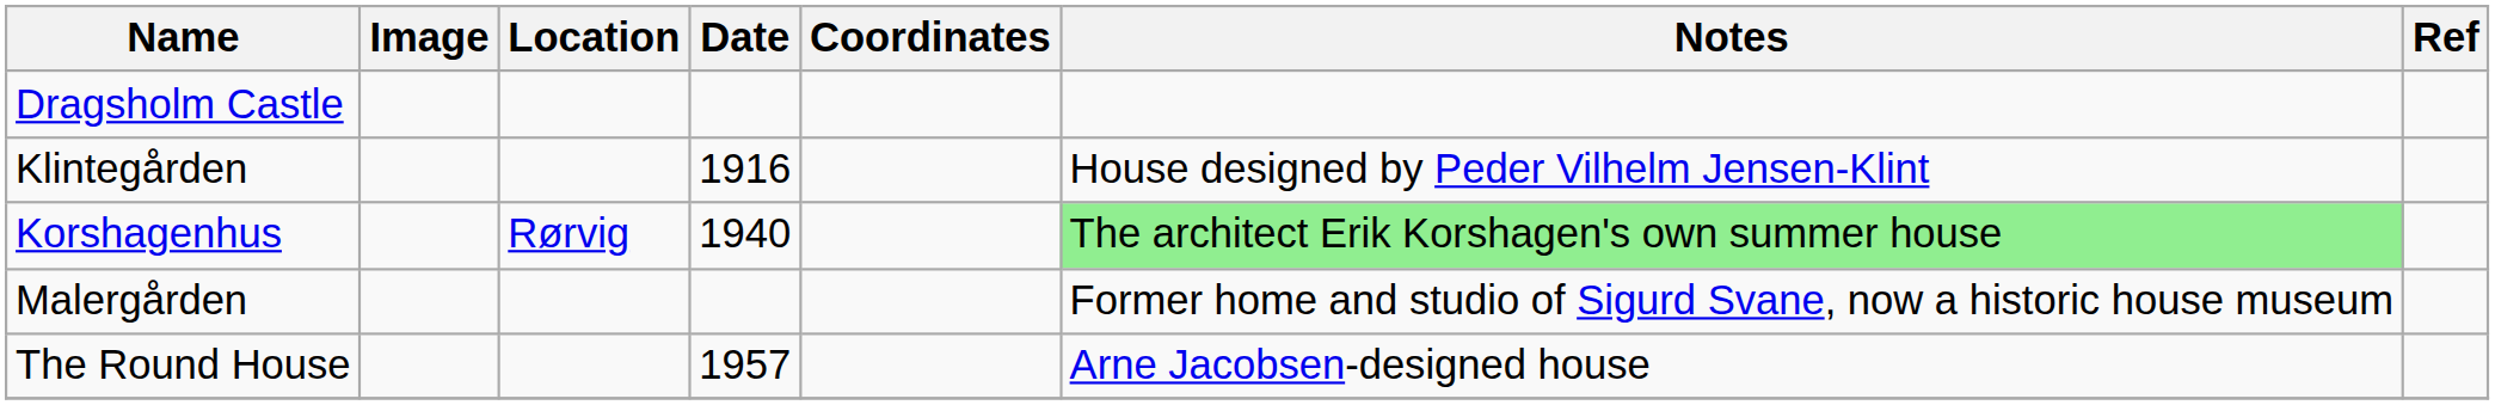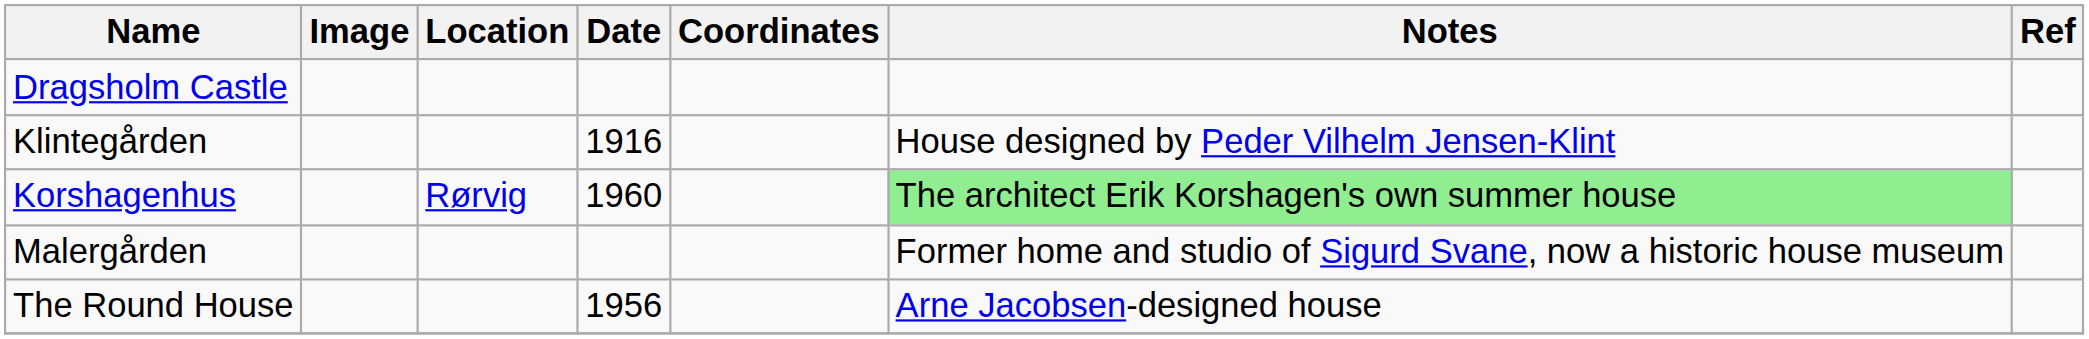Korshagenhus | Date: 1940 -> 1960
The Round House | Date: 1957 -> 1956
